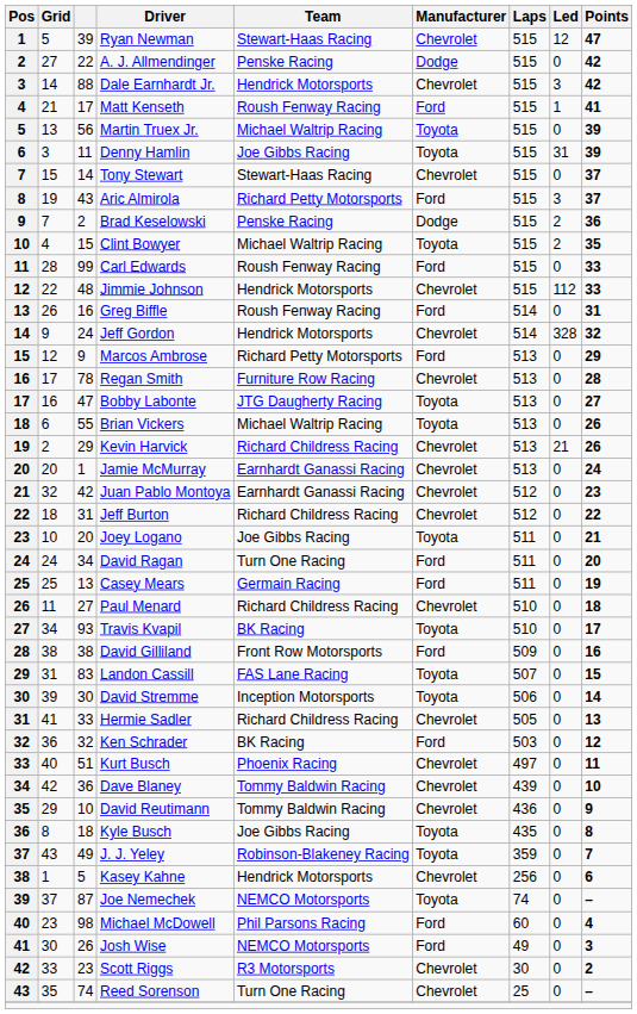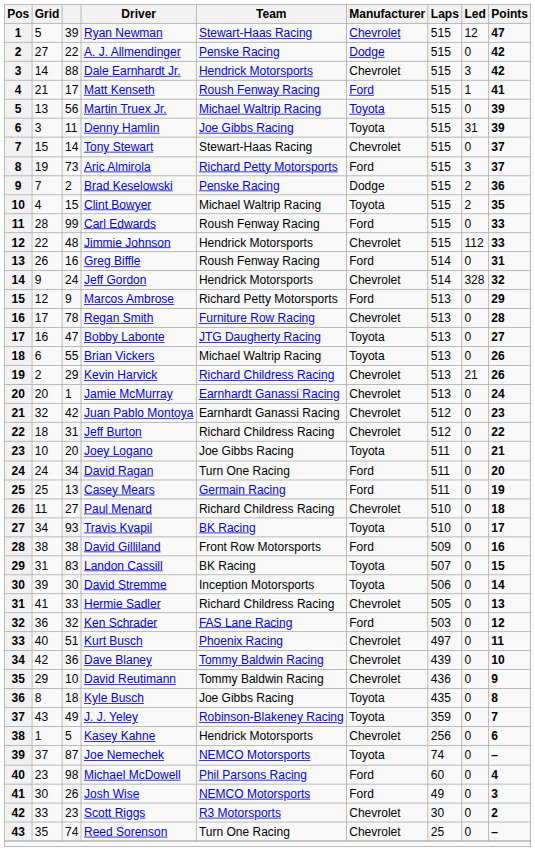Aric Almirola | column 3: 43 -> 73
Landon Cassill | Team: FAS Lane Racing -> BK Racing
Ken Schrader | Team: BK Racing -> FAS Lane Racing
